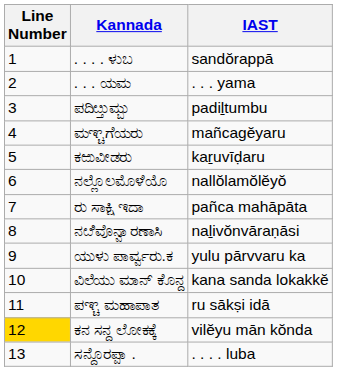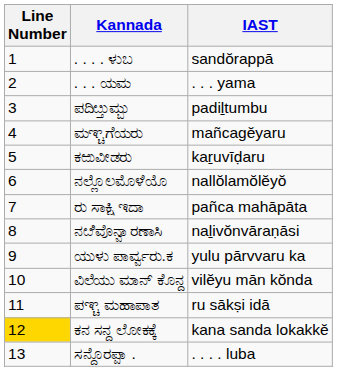ವಿಲೆಯು ಮಾನ್ ಕೊನ್ದ | IAST: kana sanda lokakkĕ -> vilĕyu mān kŏnda
ಕನ ಸನ್ದ ಲೋಕಕ್ಕೆ | IAST: vilĕyu mān kŏnda -> kana sanda lokakkĕ
